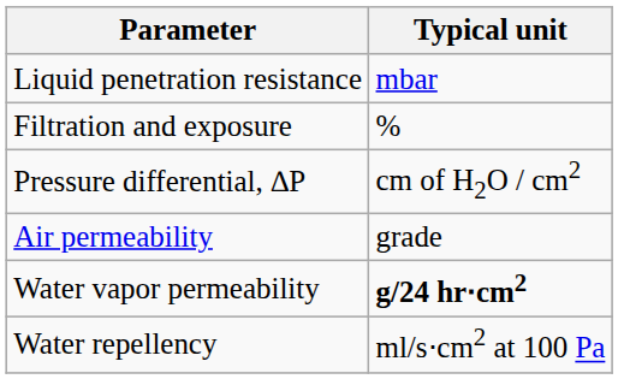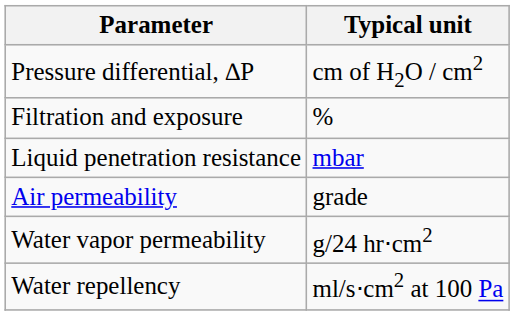rows swapped: Pressure differential, ∆P <-> Liquid penetration resistance
Water vapor permeability | Typical unit: bold -> normal
